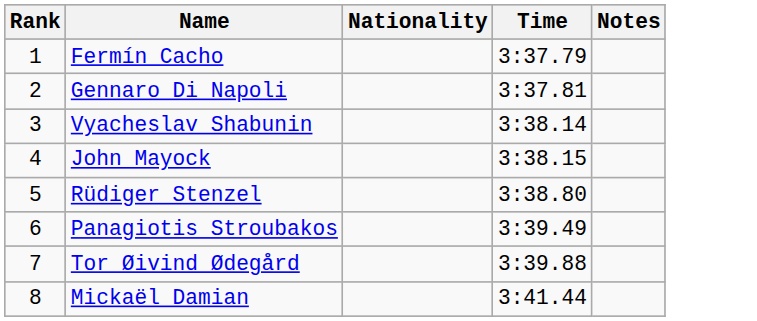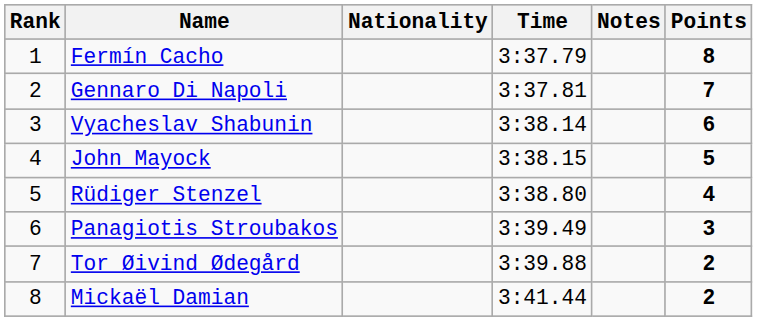+ column: Points | 8 | 7 | 6 | 5 | 4 | 3 | 2 | 2
